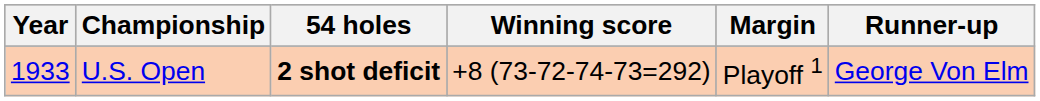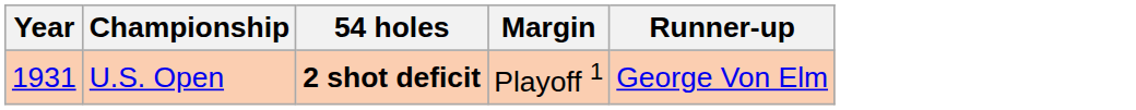- column: Winning score | +8 (73-72-74-73=292)
U.S. Open | Year: 1933 -> 1931
